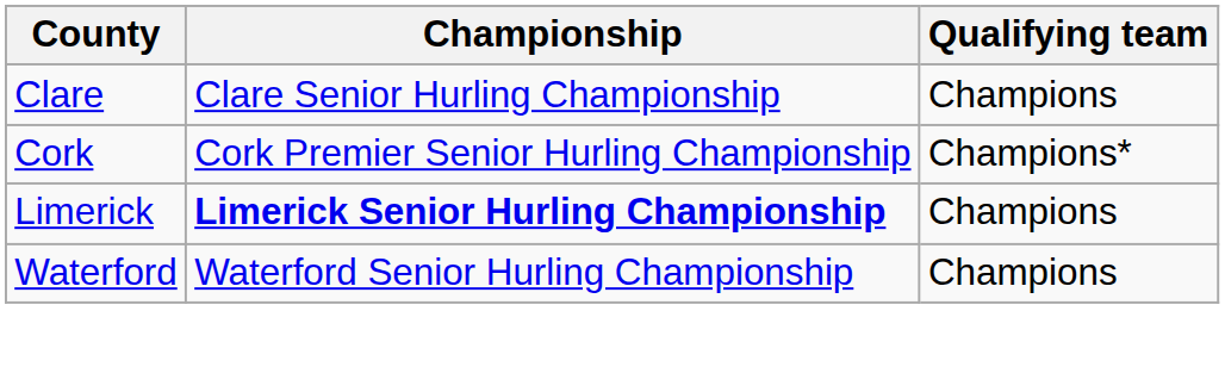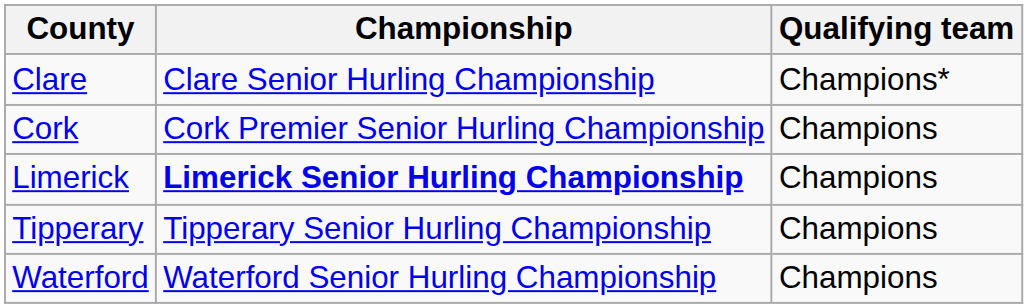Clare | Qualifying team: Champions -> Champions*
Cork | Qualifying team: Champions* -> Champions
+ row: Tipperary | Tipperary Senior Hurling Championship | Champions
